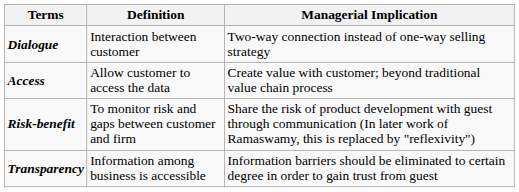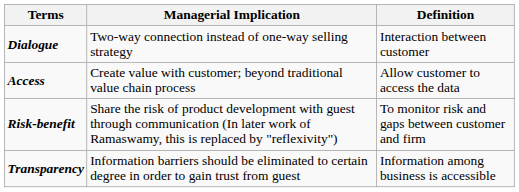columns swapped: Definition <-> Managerial Implication
